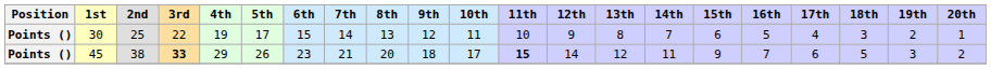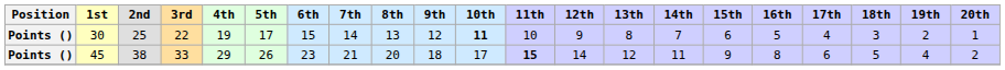30 | 10th: normal -> bold
45 | 3rd: bold -> normal
45 | 16th: 7 -> 8
45 | 19th: 3 -> 4
